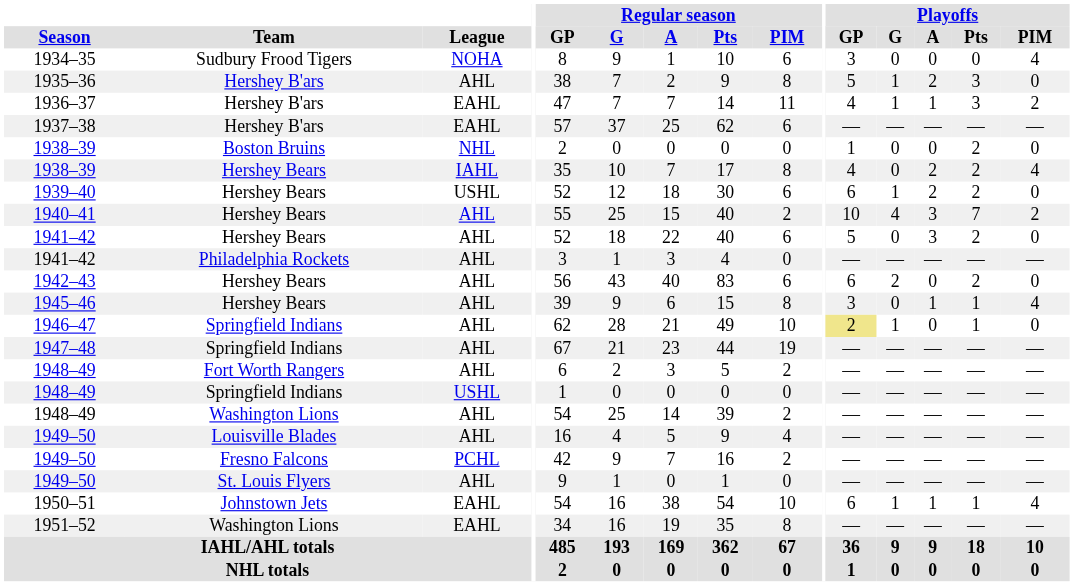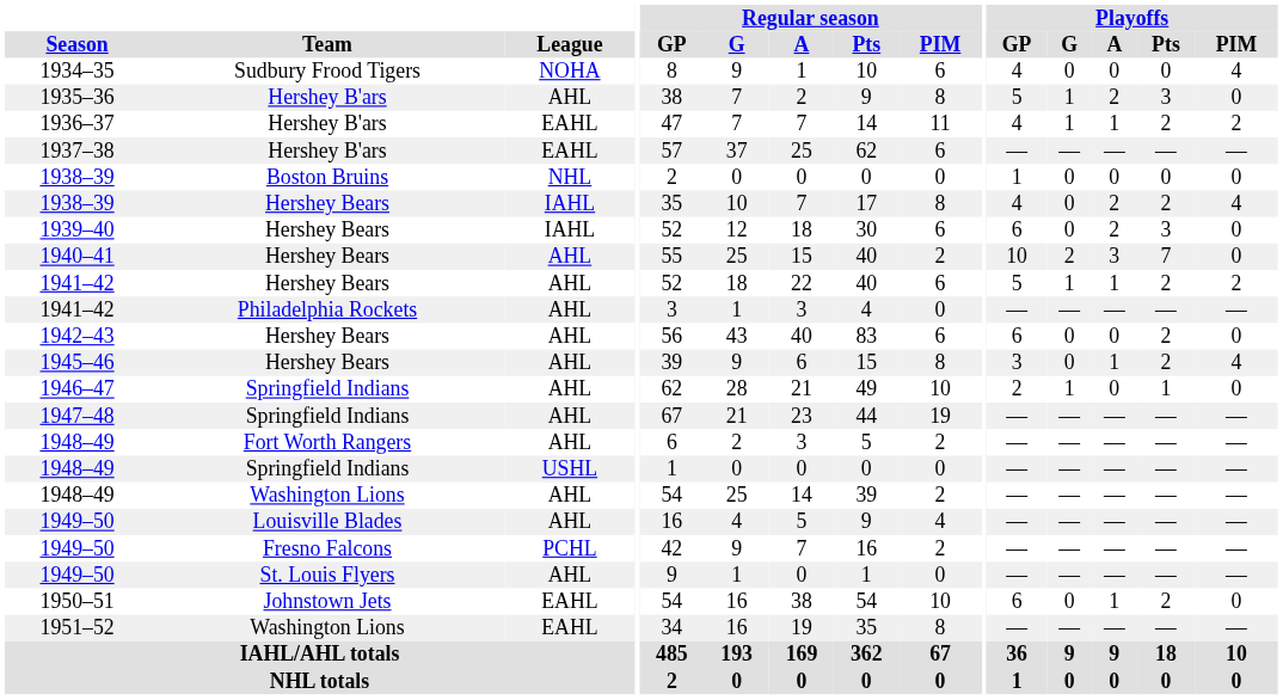1934–35 | Playoffs / GP: 3 -> 4
1936–37 | Playoffs / Pts: 3 -> 2
1938–39 / Boston Bruins | Playoffs / Pts: 2 -> 0
1939–40 | League: USHL -> IAHL
1939–40 | Playoffs / G: 1 -> 0
1939–40 | Playoffs / Pts: 2 -> 3
1940–41 | Playoffs / G: 4 -> 2
1940–41 | Playoffs / PIM: 2 -> 0
1941–42 / Hershey Bears | Playoffs / G: 0 -> 1
1941–42 / Hershey Bears | Playoffs / A: 3 -> 1
1941–42 / Hershey Bears | Playoffs / PIM: 0 -> 2
1942–43 | Playoffs / G: 2 -> 0
1945–46 | Playoffs / Pts: 1 -> 2
1946–47 | Playoffs / GP: khaki background -> no background
1950–51 | Playoffs / G: 1 -> 0
1950–51 | Playoffs / Pts: 1 -> 2
1950–51 | Playoffs / PIM: 4 -> 0
